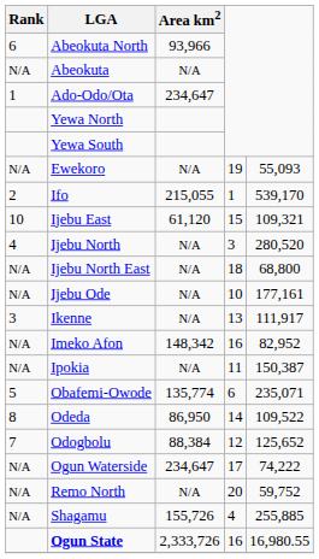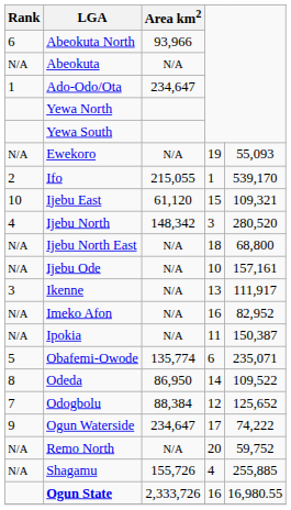Ijebu North | Area km2: N/A -> 148,342
Ijebu Ode | column 5: 177,161 -> 157,161
Imeko Afon | Area km2: 148,342 -> N/A
Ogun Waterside | Rank: N/A -> 9
